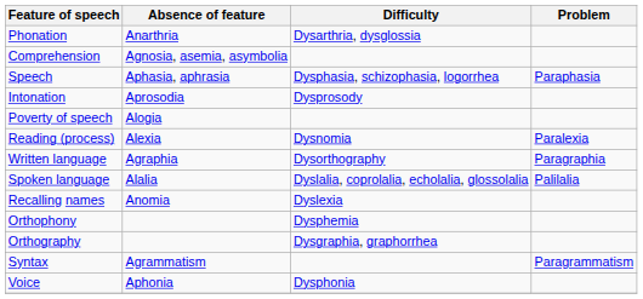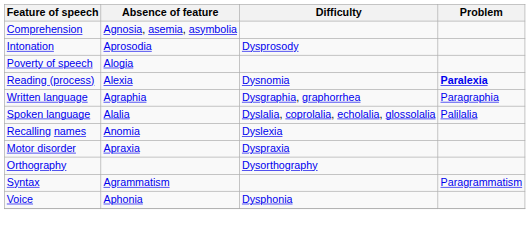- row: Phonation | Anarthria | Dysarthria, dysglossia
- row: Speech | Aphasia, aphrasia | Dysphasia, schizophasia, logorrhea | Paraphasia
Reading (process) | Problem: normal -> bold
Written language | Difficulty: Dysorthography -> Dysgraphia, graphorrhea
+ row: Motor disorder | Apraxia | Dyspraxia
- row: Orthophony | Dysphemia
Orthography | Difficulty: Dysgraphia, graphorrhea -> Dysorthography
